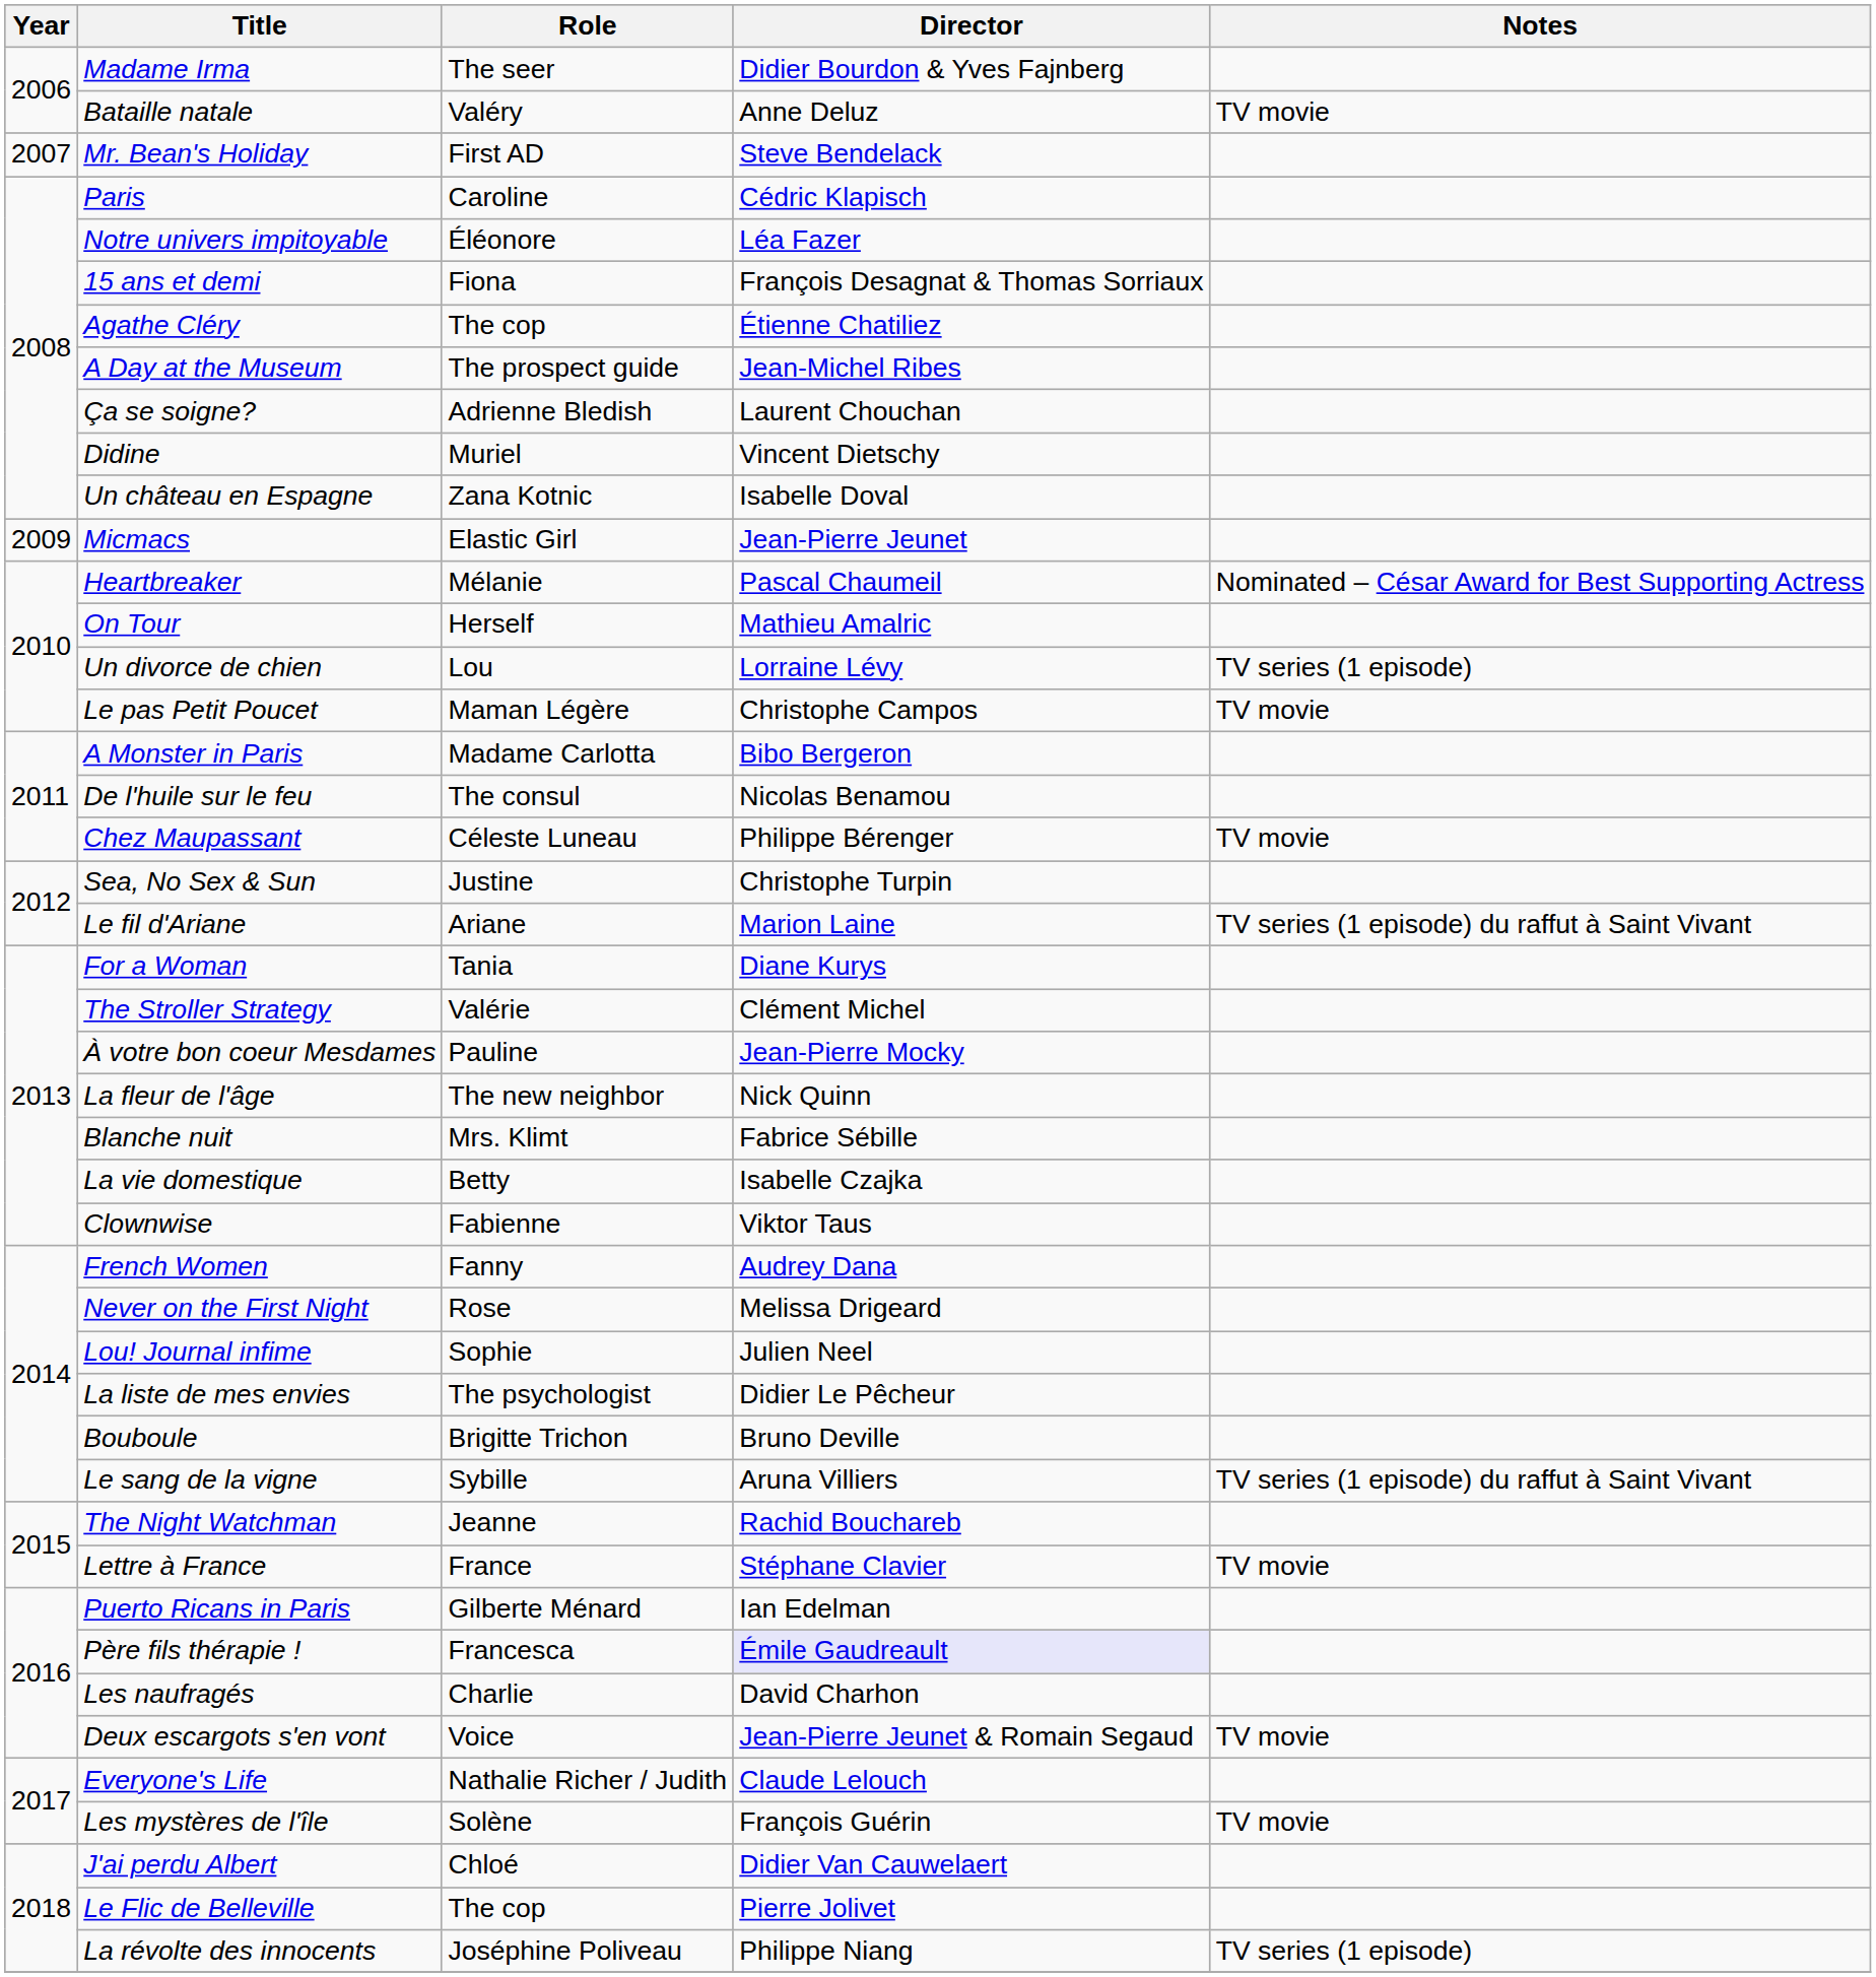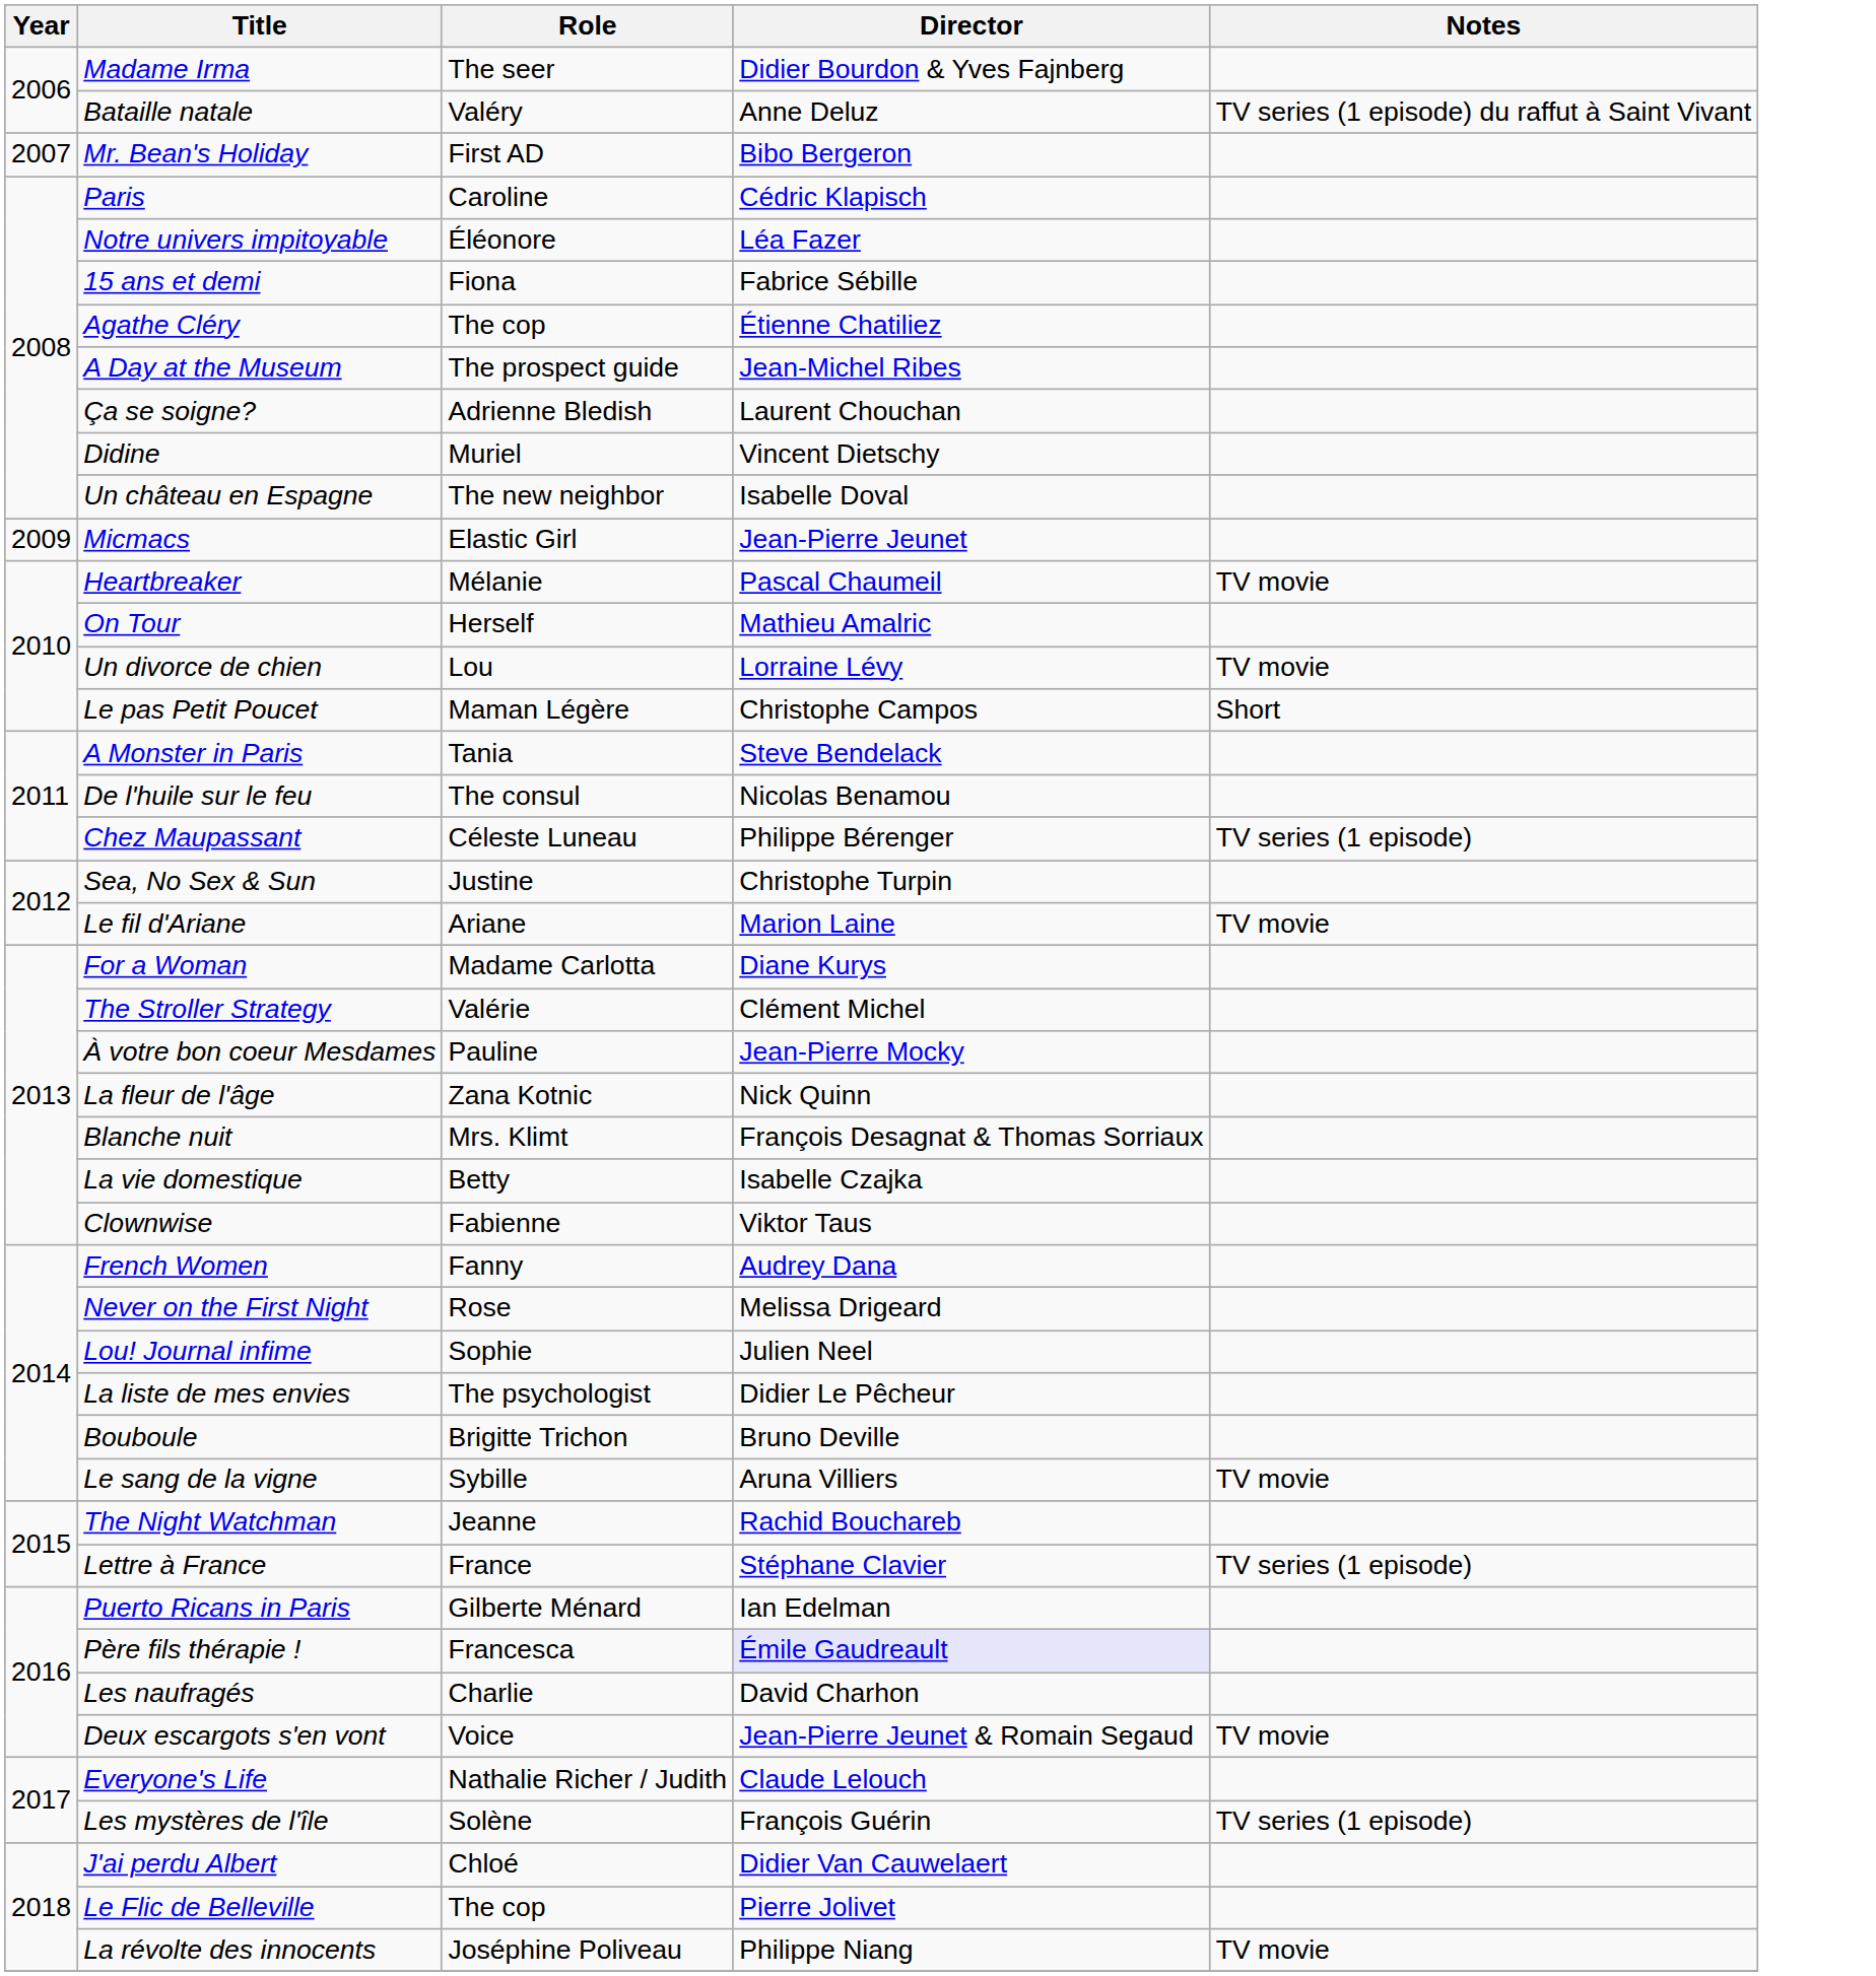Bataille natale | Notes: TV movie -> TV series (1 episode) du raffut à Saint Vivant
Mr. Bean's Holiday | Director: Steve Bendelack -> Bibo Bergeron
15 ans et demi | Director: François Desagnat & Thomas Sorriaux -> Fabrice Sébille
Un château en Espagne | Role: Zana Kotnic -> The new neighbor
Heartbreaker | Notes: Nominated – César Award for Best Supporting Actress -> TV movie
Un divorce de chien | Notes: TV series (1 episode) -> TV movie
Le pas Petit Poucet | Notes: TV movie -> Short
A Monster in Paris | Role: Madame Carlotta -> Tania
A Monster in Paris | Director: Bibo Bergeron -> Steve Bendelack
Chez Maupassant | Notes: TV movie -> TV series (1 episode)
Le fil d'Ariane | Notes: TV series (1 episode) du raffut à Saint Vivant -> TV movie
For a Woman | Role: Tania -> Madame Carlotta
La fleur de l'âge | Role: The new neighbor -> Zana Kotnic
Blanche nuit | Director: Fabrice Sébille -> François Desagnat & Thomas Sorriaux
Le sang de la vigne | Notes: TV series (1 episode) du raffut à Saint Vivant -> TV movie
Lettre à France | Notes: TV movie -> TV series (1 episode)
Les mystères de l'île | Notes: TV movie -> TV series (1 episode)
La révolte des innocents | Notes: TV series (1 episode) -> TV movie
